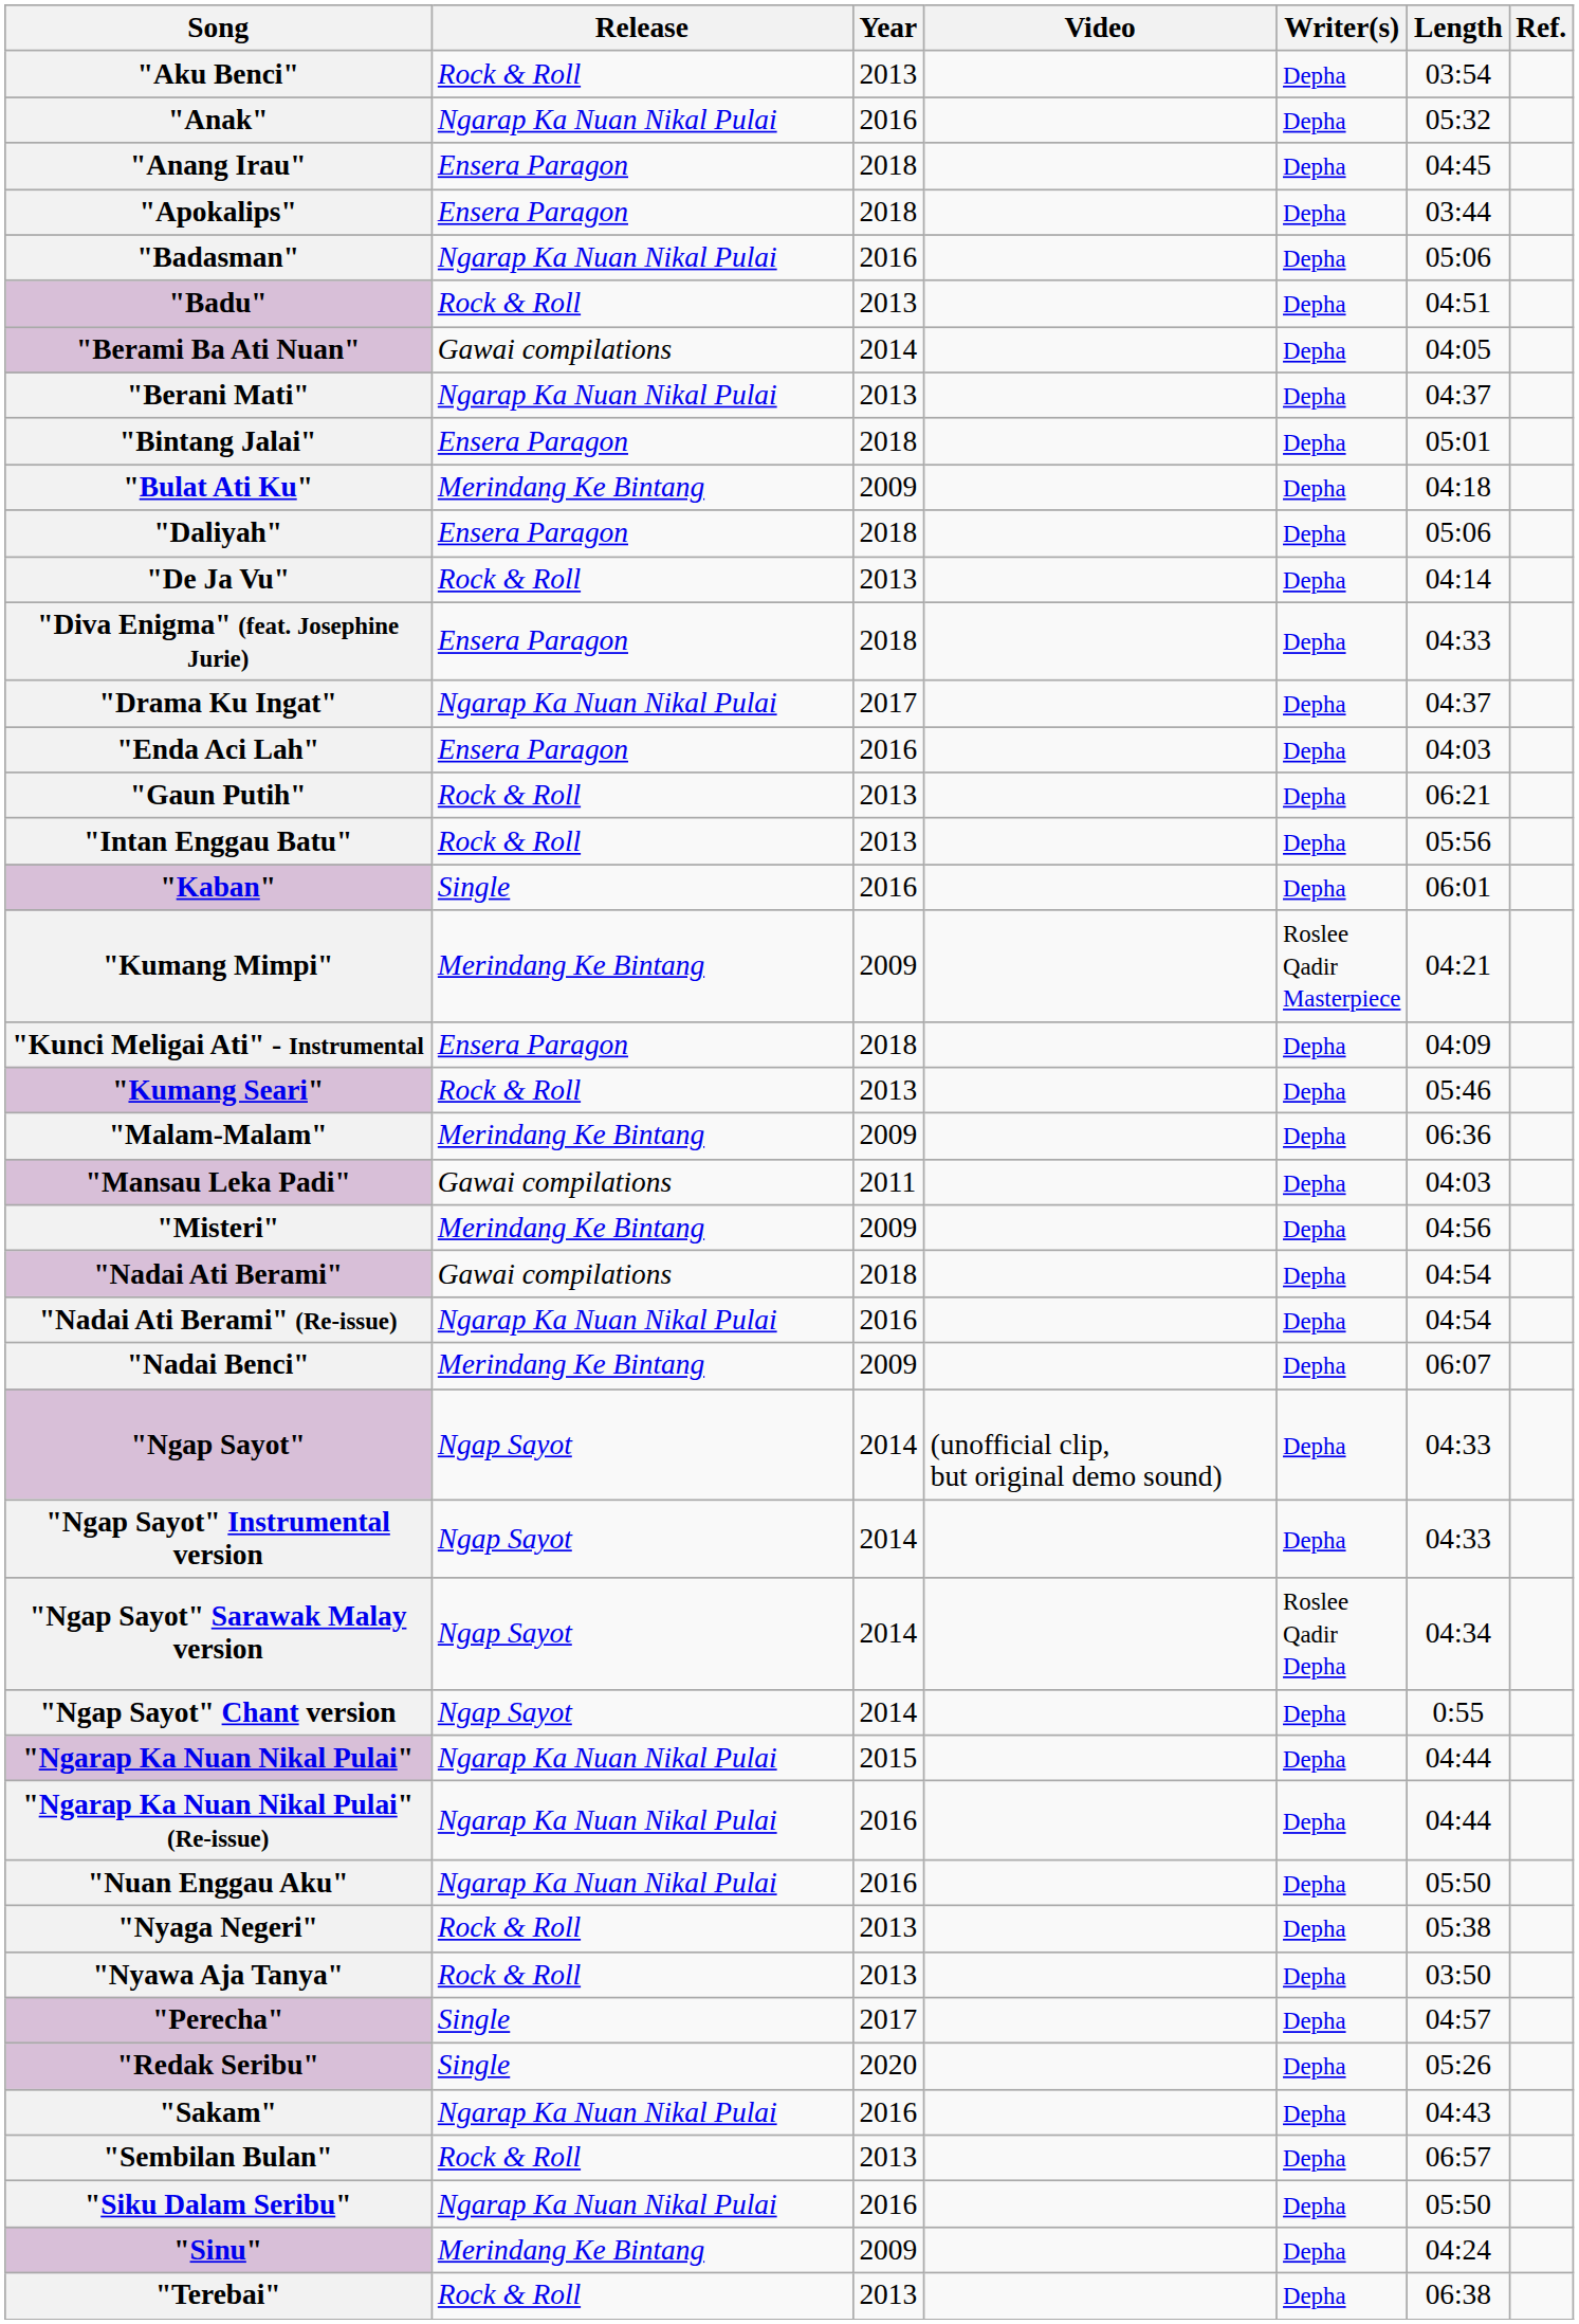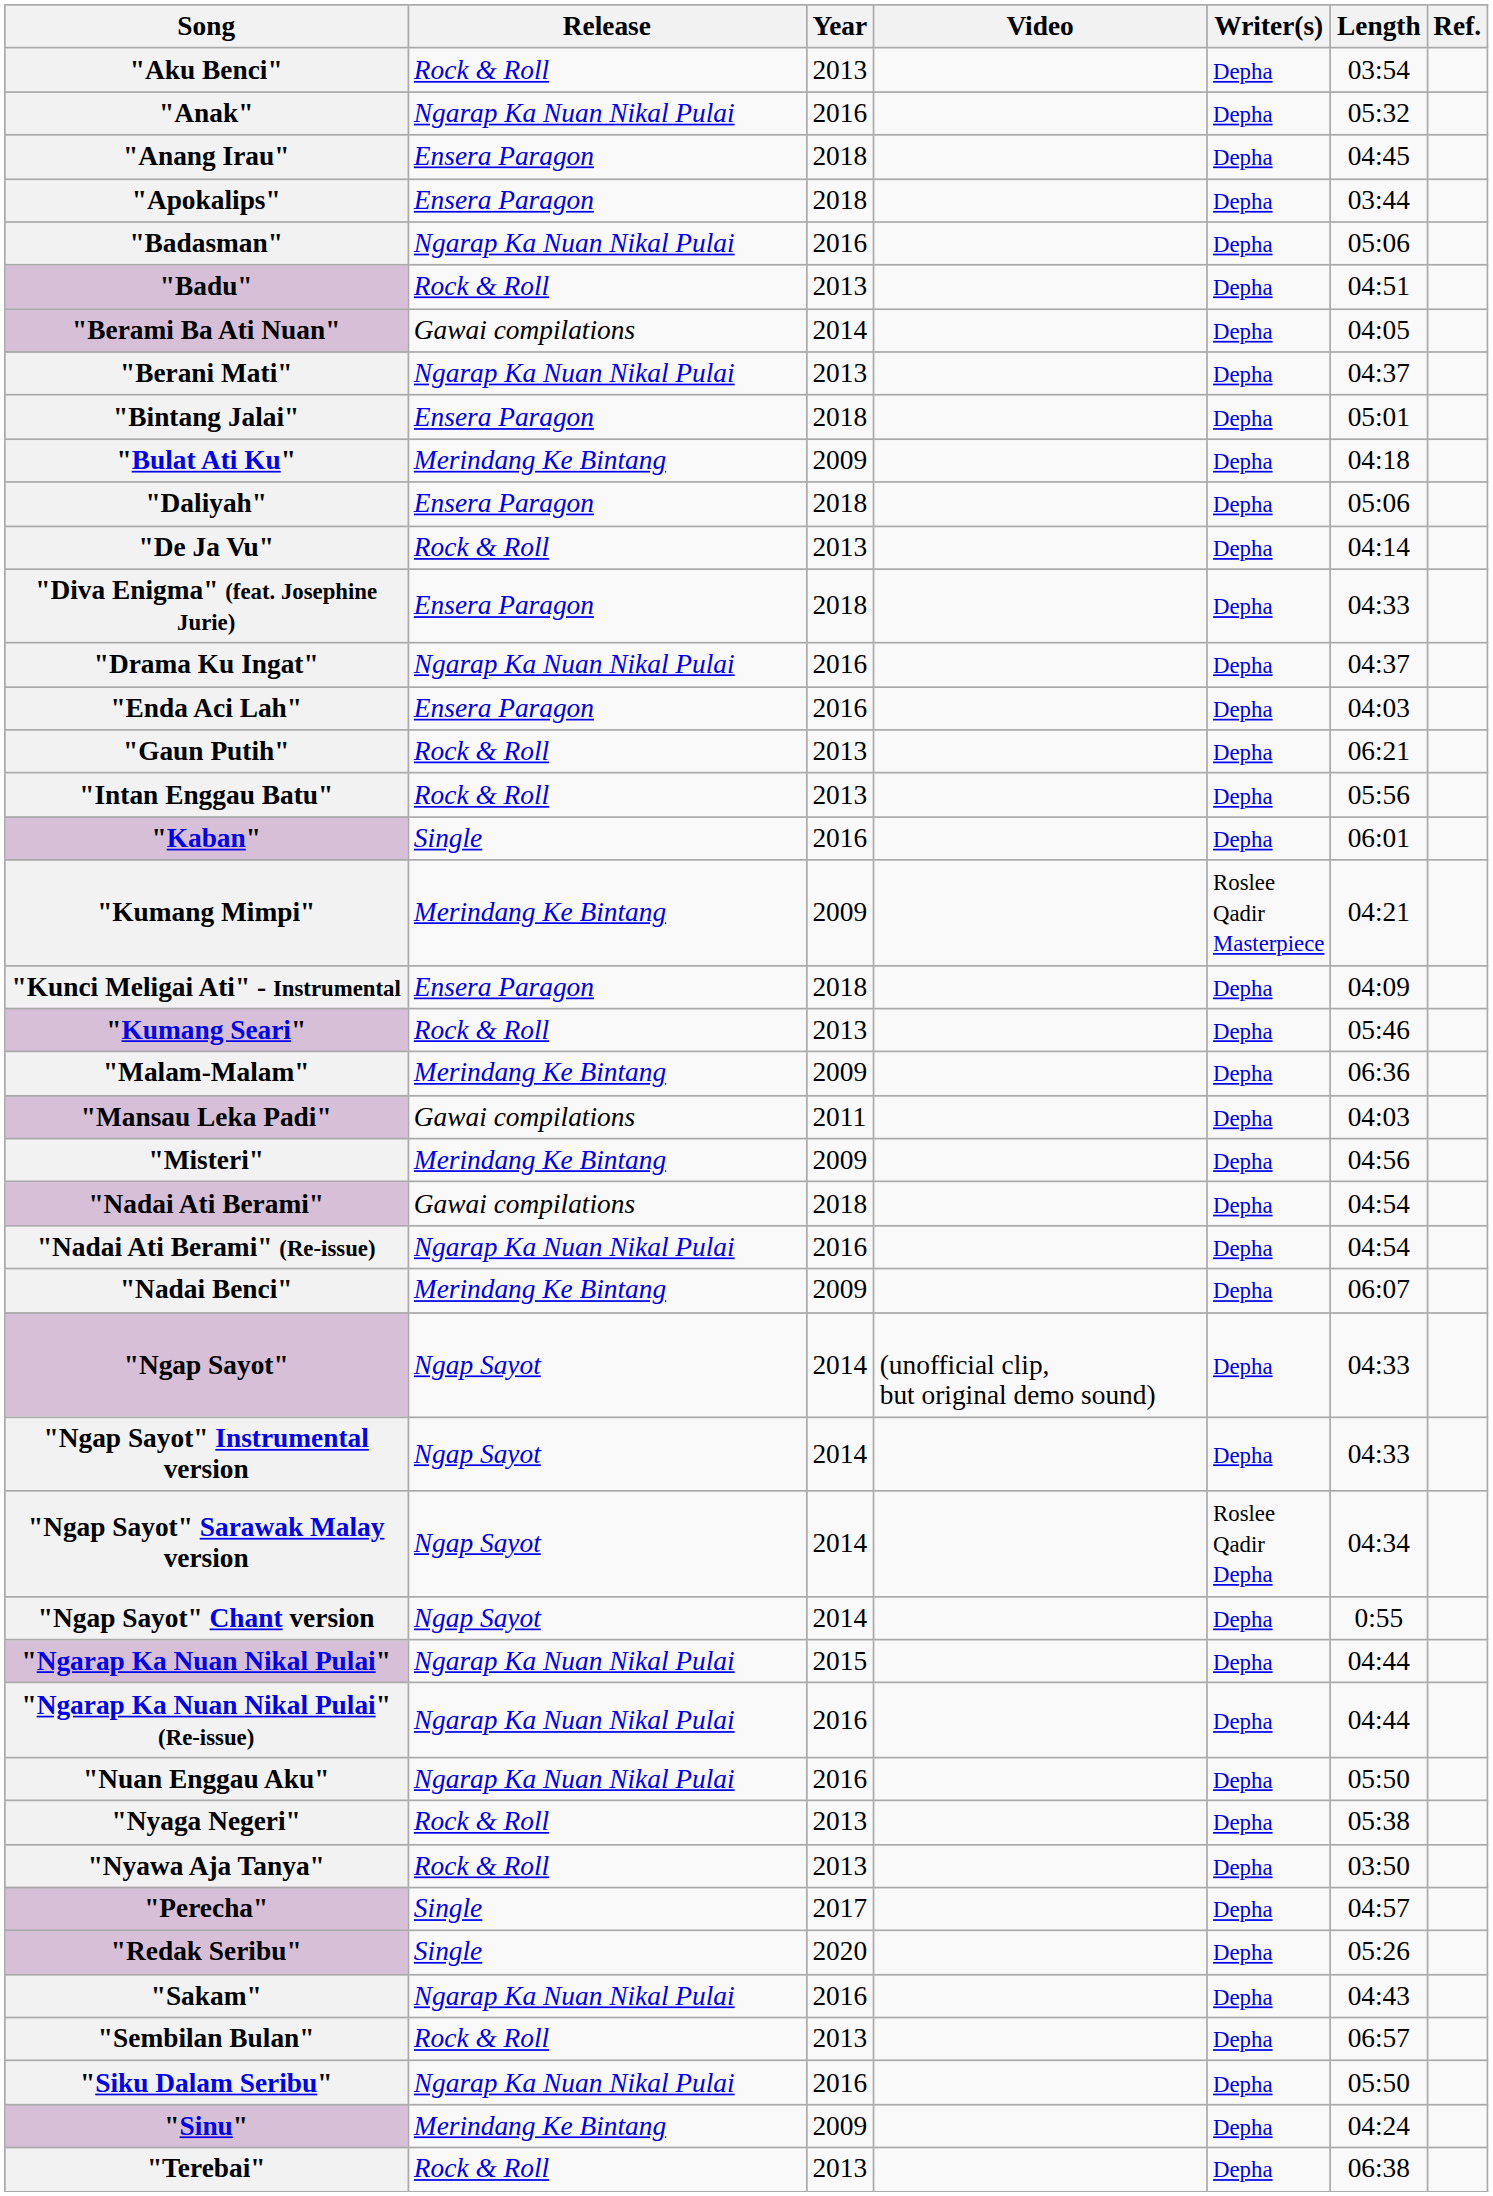"Drama Ku Ingat" | Year: 2017 -> 2016
